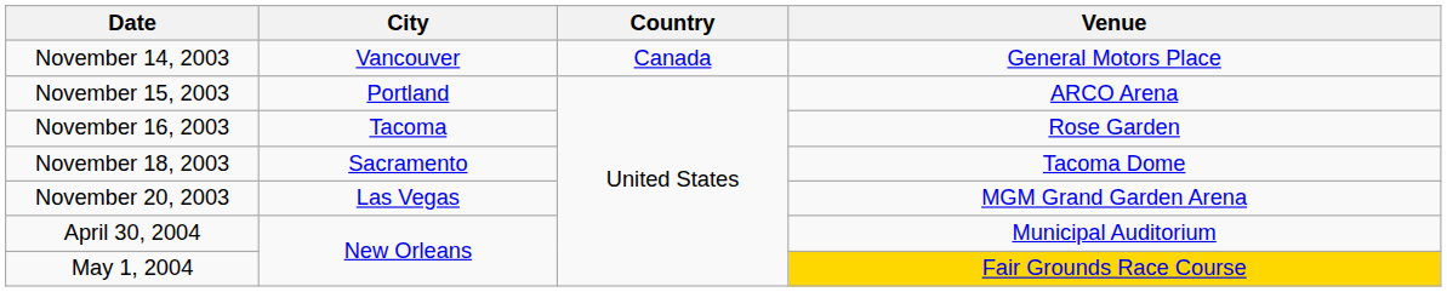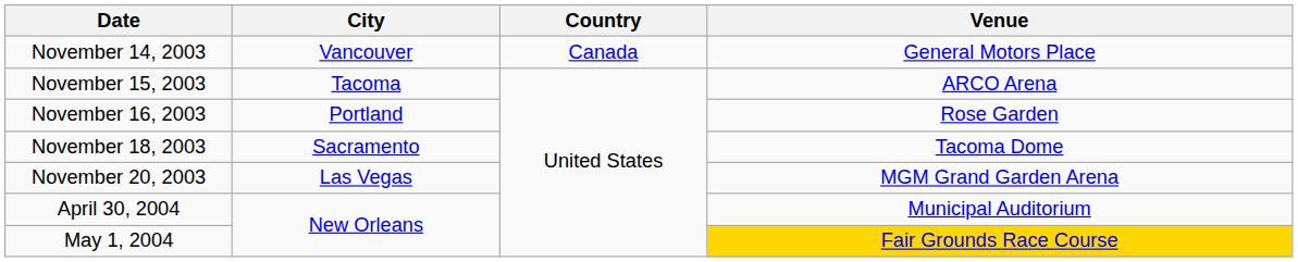November 15, 2003 | City: Portland -> Tacoma
November 16, 2003 | City: Tacoma -> Portland
